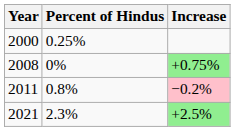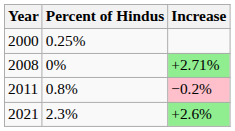2008 | Increase: +0.75% -> +2.71%
2021 | Increase: +2.5% -> +2.6%
